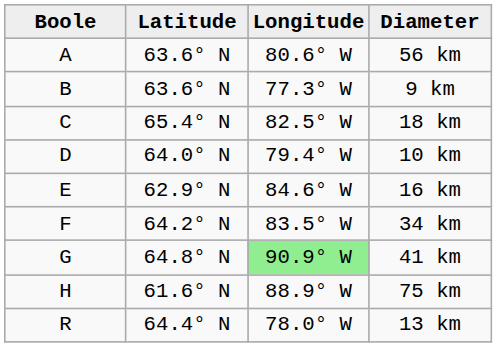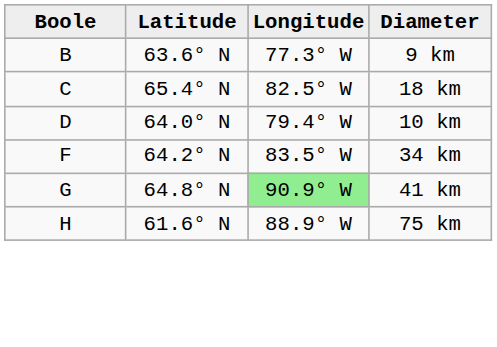- row: A | 63.6° N | 80.6° W | 56 km
- row: E | 62.9° N | 84.6° W | 16 km
- row: R | 64.4° N | 78.0° W | 13 km
